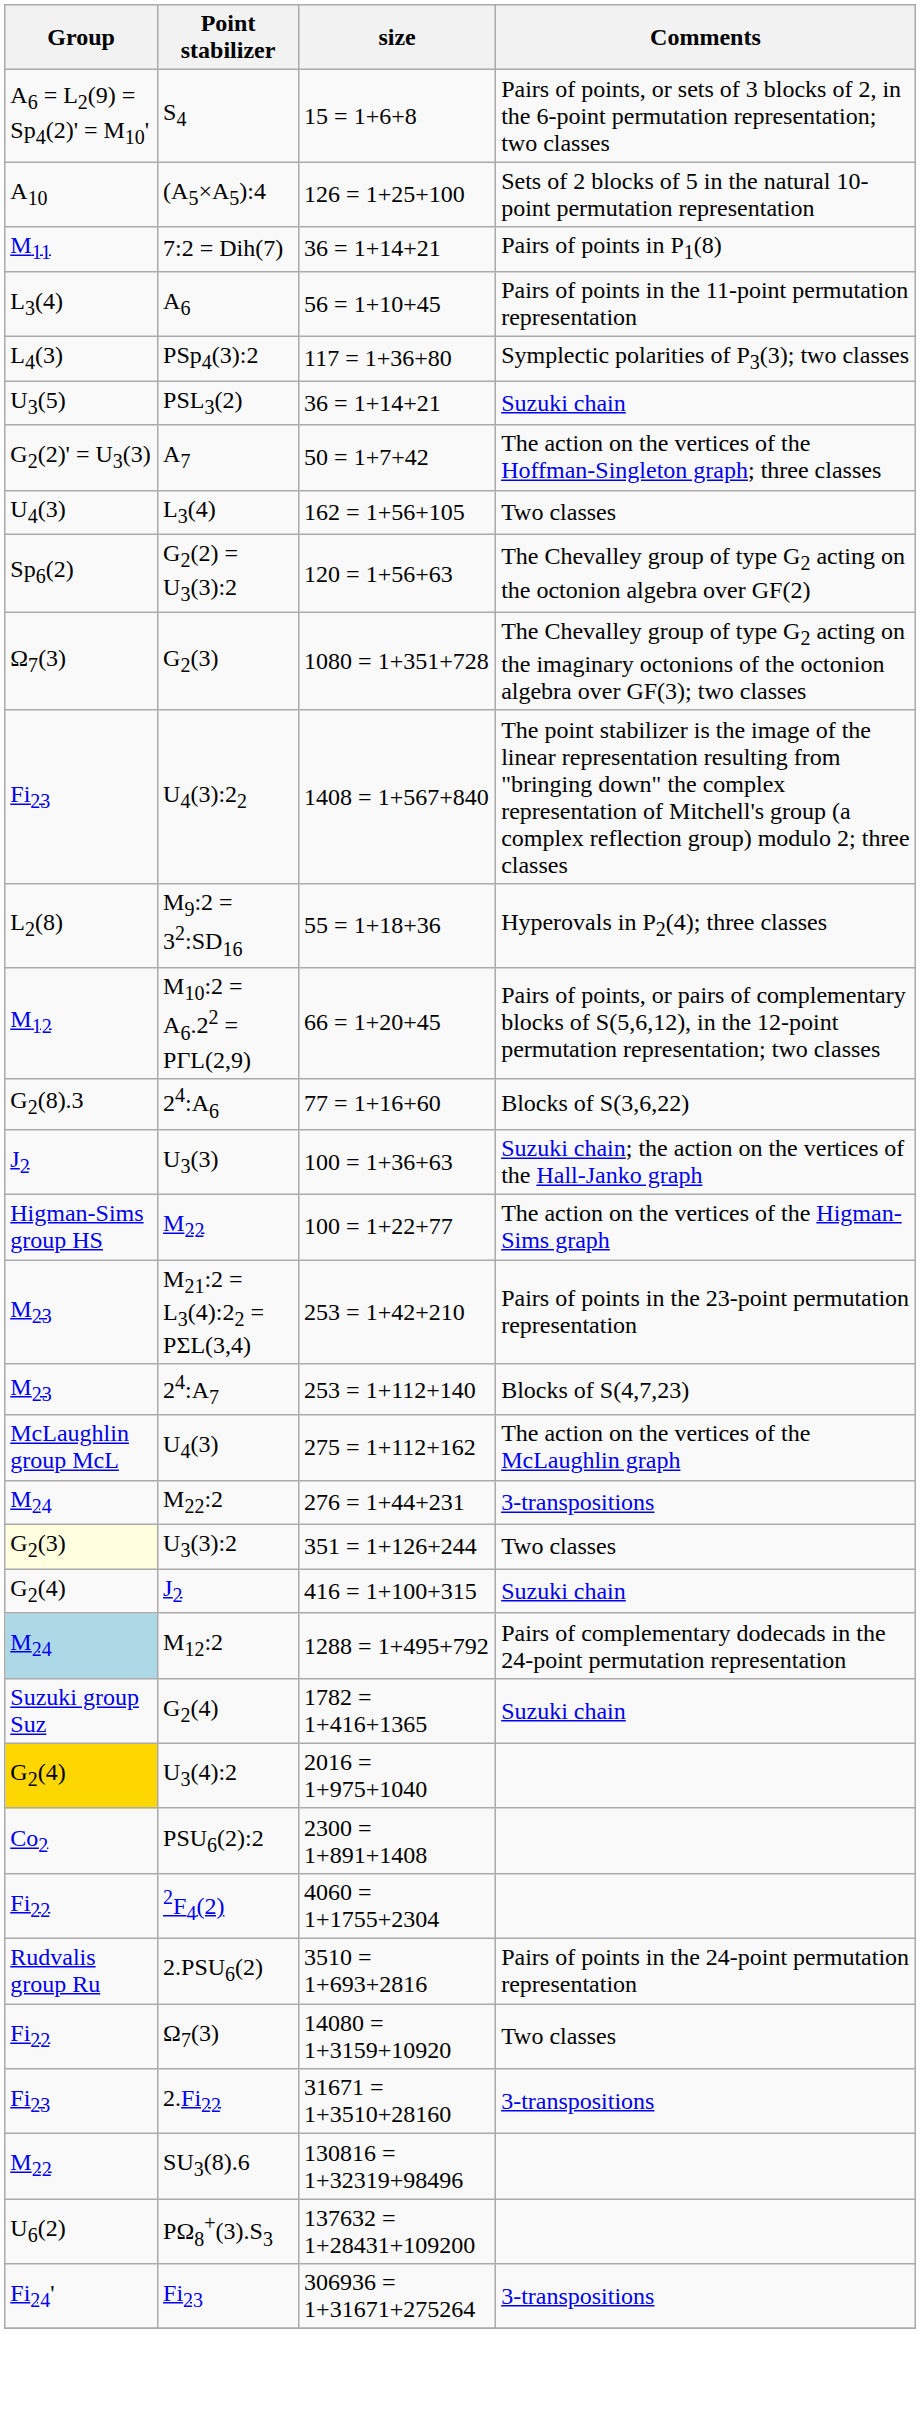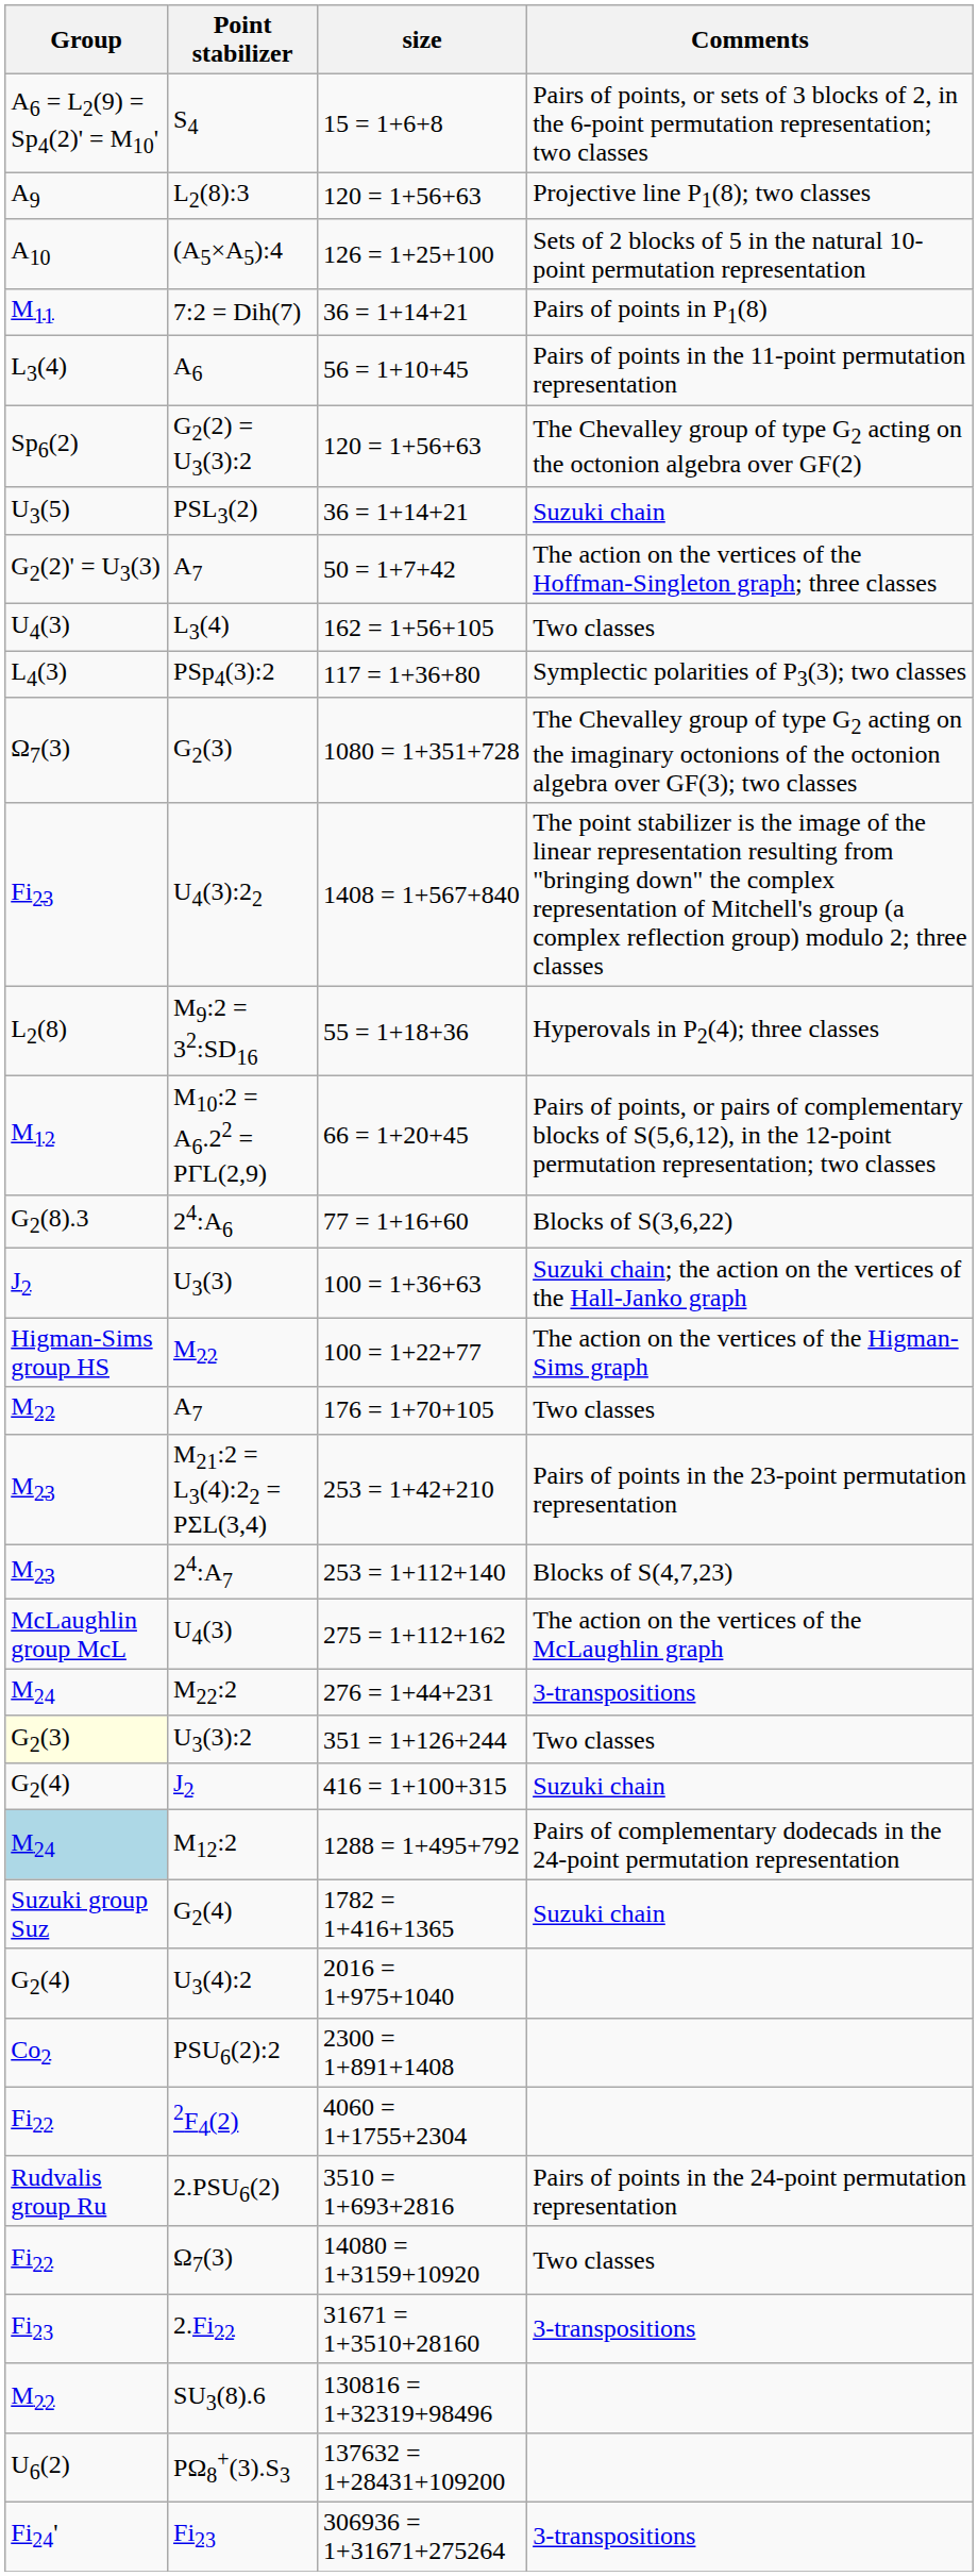+ row: A9 | L2(8):3 | 120 = 1+56+63 | Projective line P1(8); two classes
rows swapped: PSp4(3):2 <-> G2(2) = U3(3):2
+ row: M22 | A7 | 176 = 1+70+105 | Two classes
U3(4):2 | Group: gold background -> no background
